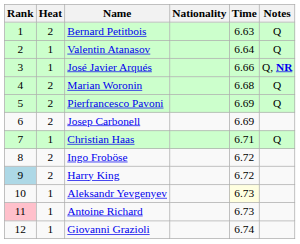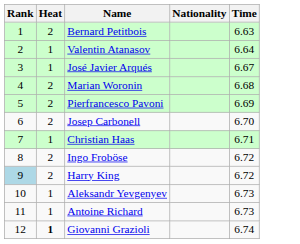- column: Notes | Q | Q | Q, NR | Q | Q | Q
José Javier Arqués | Time: 6.66 -> 6.67
Josep Carbonell | Time: 6.69 -> 6.70
Aleksandr Yevgenyev | Time: lightyellow background -> no background
Antoine Richard | Rank: pink background -> no background
Giovanni Grazioli | Heat: normal -> bold
